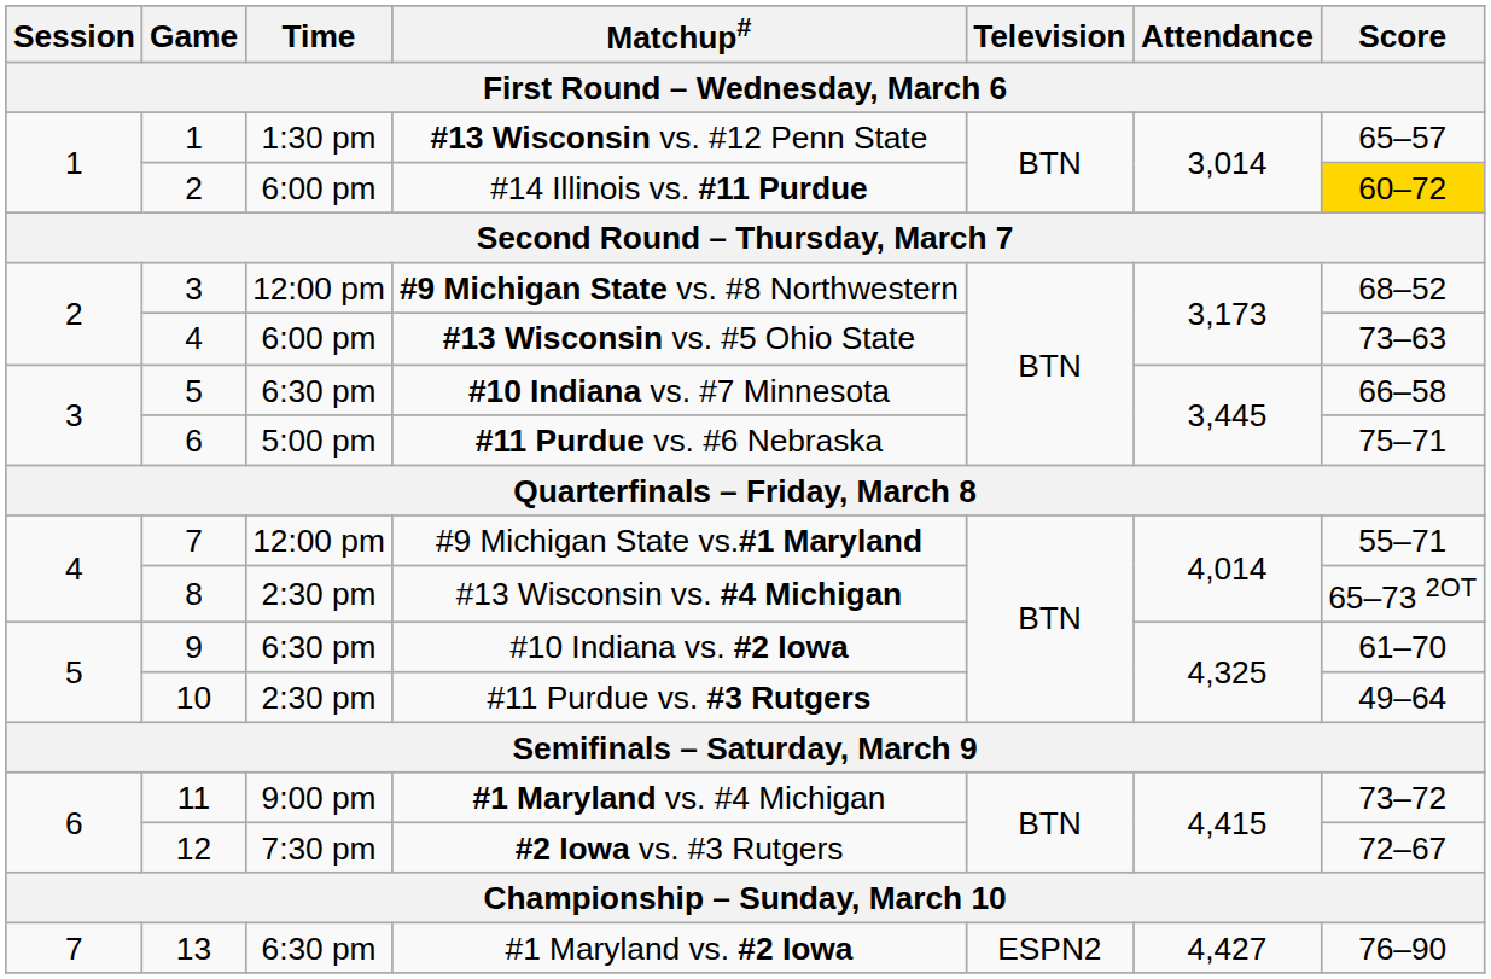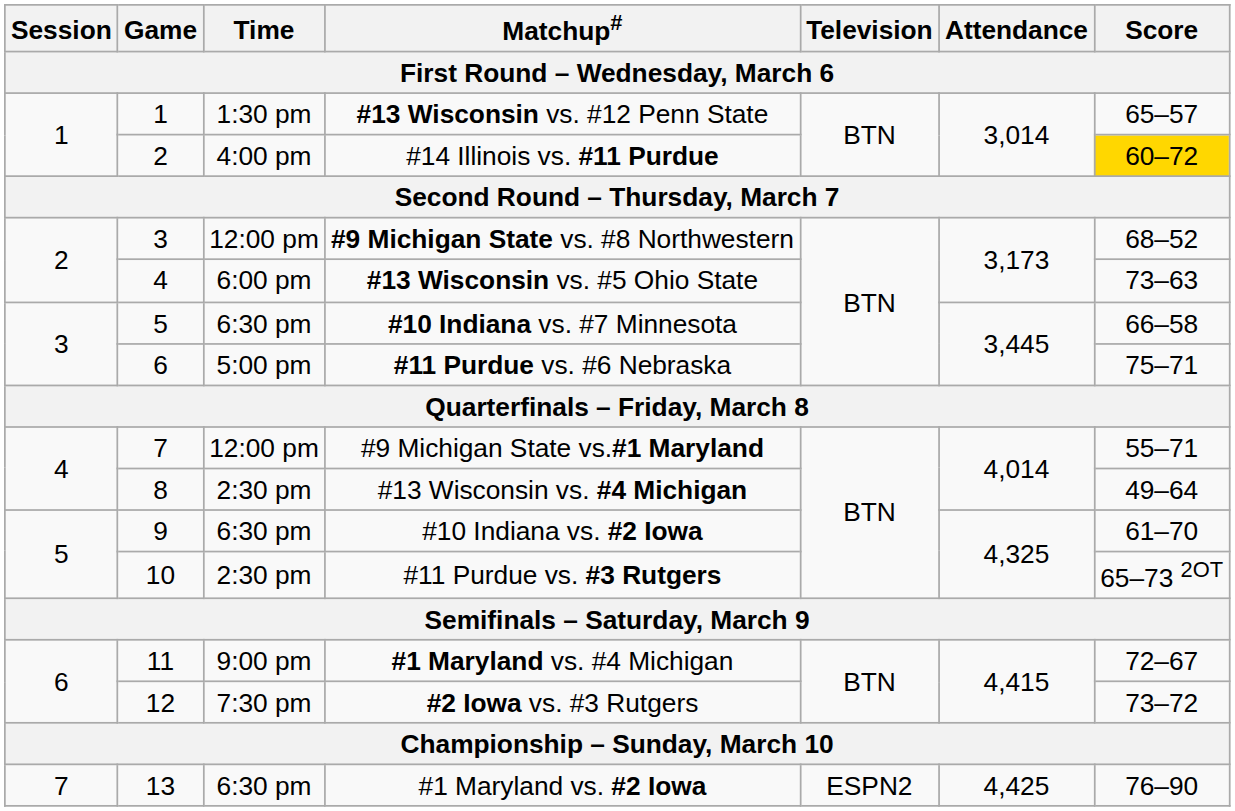#14 Illinois vs. #11 Purdue | Time: 6:00 pm -> 4:00 pm
#13 Wisconsin vs. #4 Michigan | Score: 65–73 2OT -> 49–64
#11 Purdue vs. #3 Rutgers | Score: 49–64 -> 65–73 2OT
#1 Maryland vs. #4 Michigan | Score: 73–72 -> 72–67
#2 Iowa vs. #3 Rutgers | Score: 72–67 -> 73–72
#1 Maryland vs. #2 Iowa | Attendance: 4,427 -> 4,425
